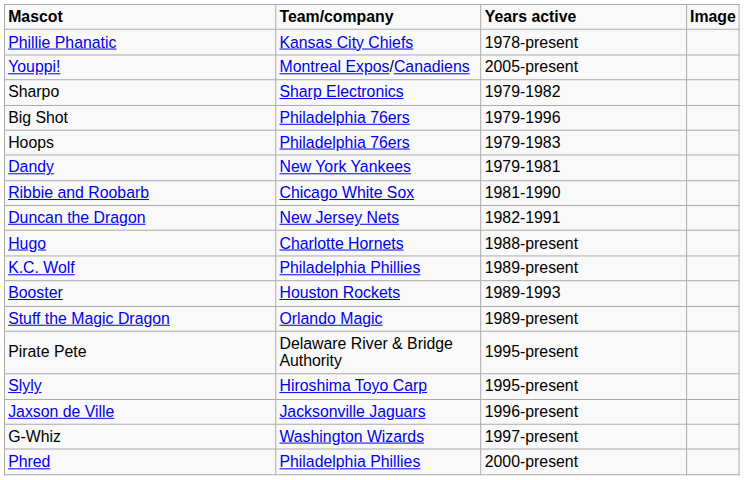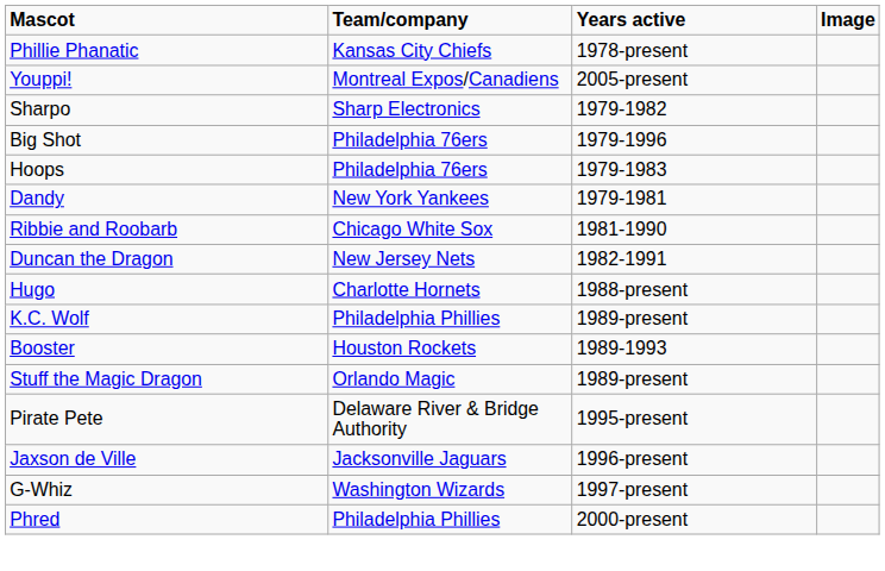- row: Slyly | Hiroshima Toyo Carp | 1995-present
